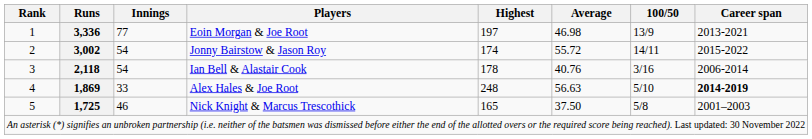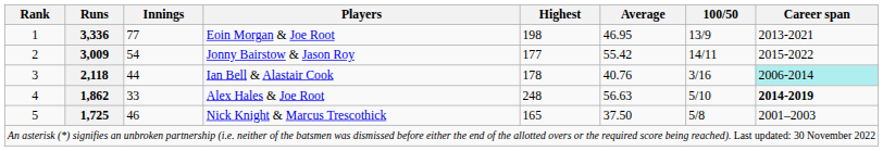Eoin Morgan & Joe Root | Highest: 197 -> 198
Eoin Morgan & Joe Root | Average: 46.98 -> 46.95
Jonny Bairstow & Jason Roy | Runs: 3,002 -> 3,009
Jonny Bairstow & Jason Roy | Highest: 174 -> 177
Jonny Bairstow & Jason Roy | Average: 55.72 -> 55.42
Ian Bell & Alastair Cook | Innings: 54 -> 44
Ian Bell & Alastair Cook | Career span: no background -> paleturquoise background
Alex Hales & Joe Root | Runs: 1,869 -> 1,862
